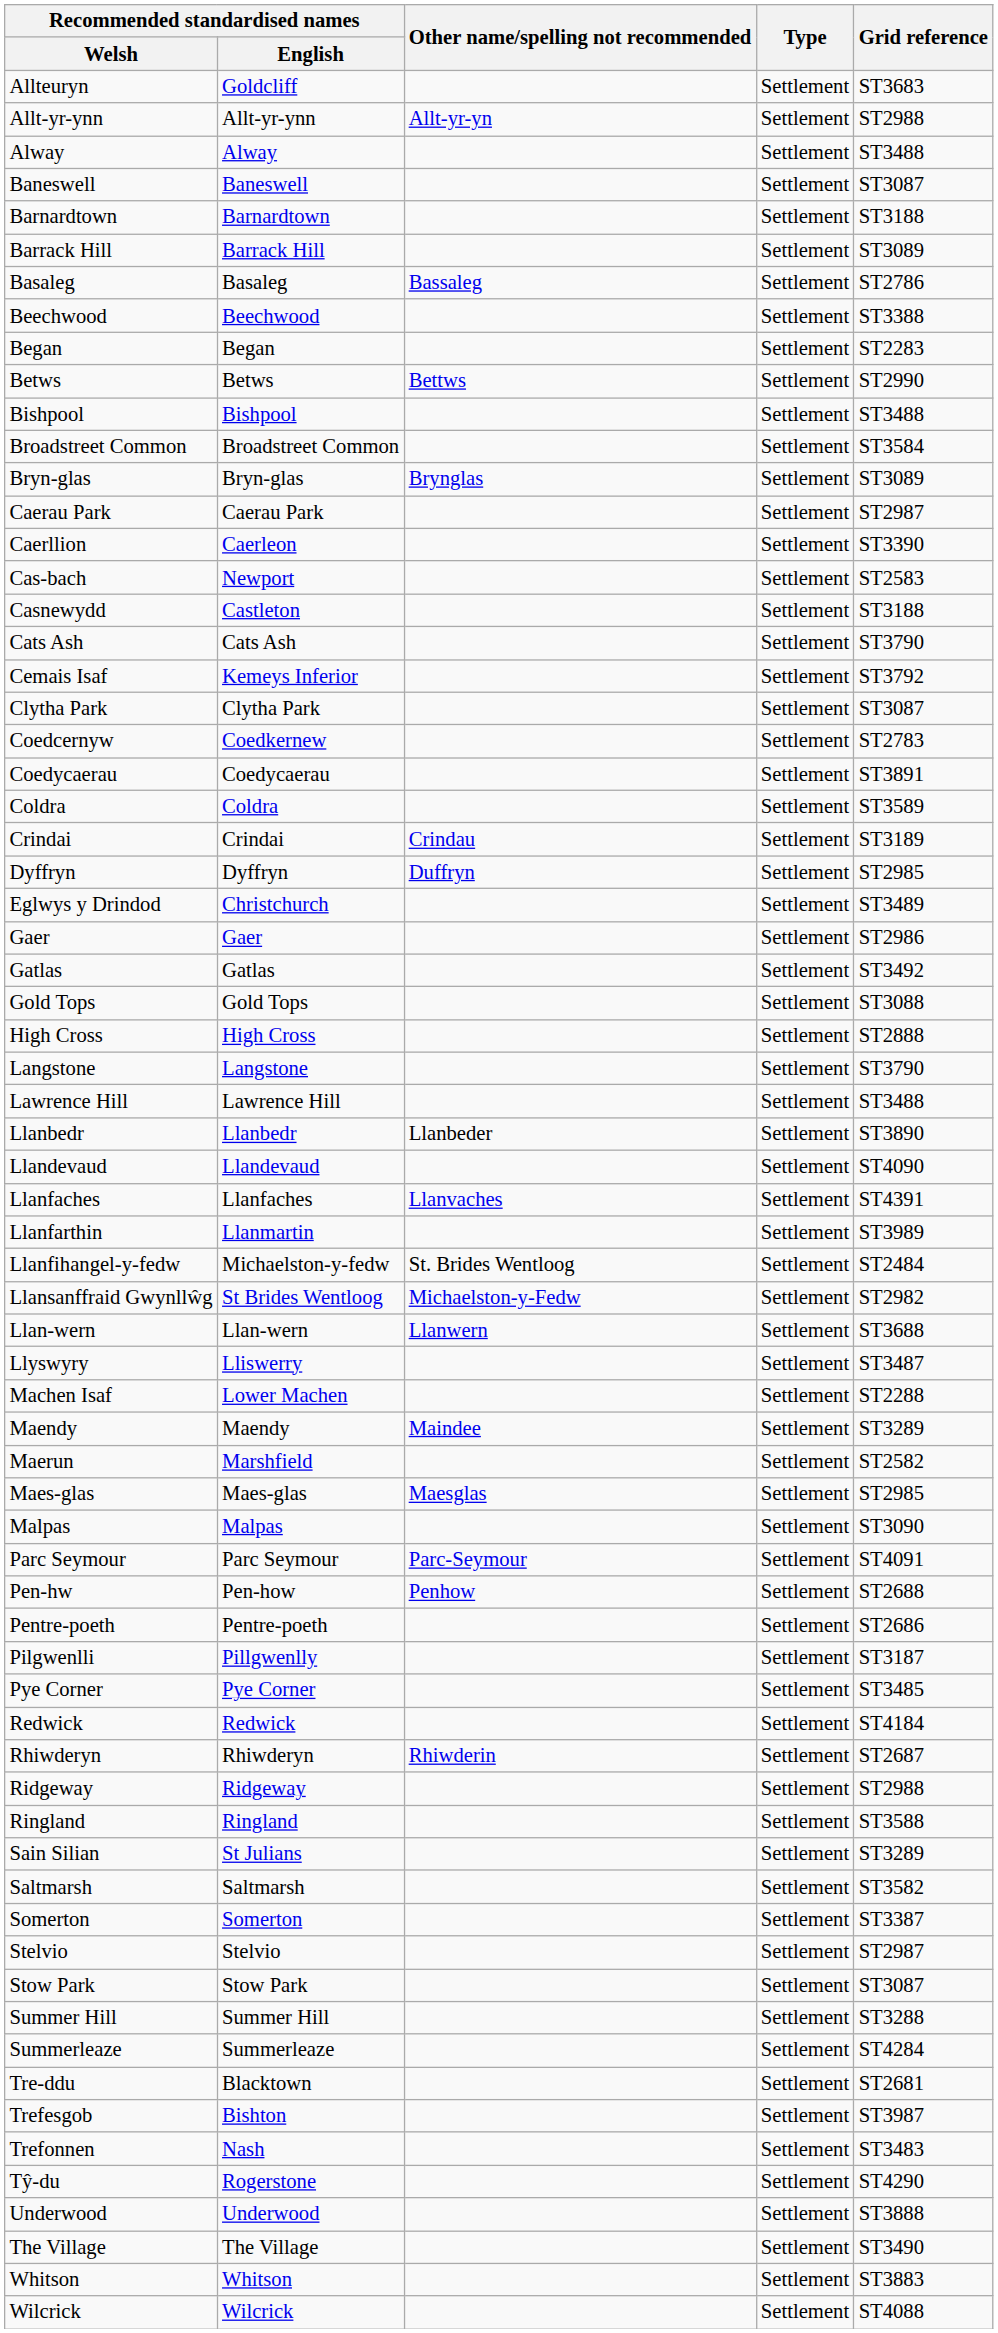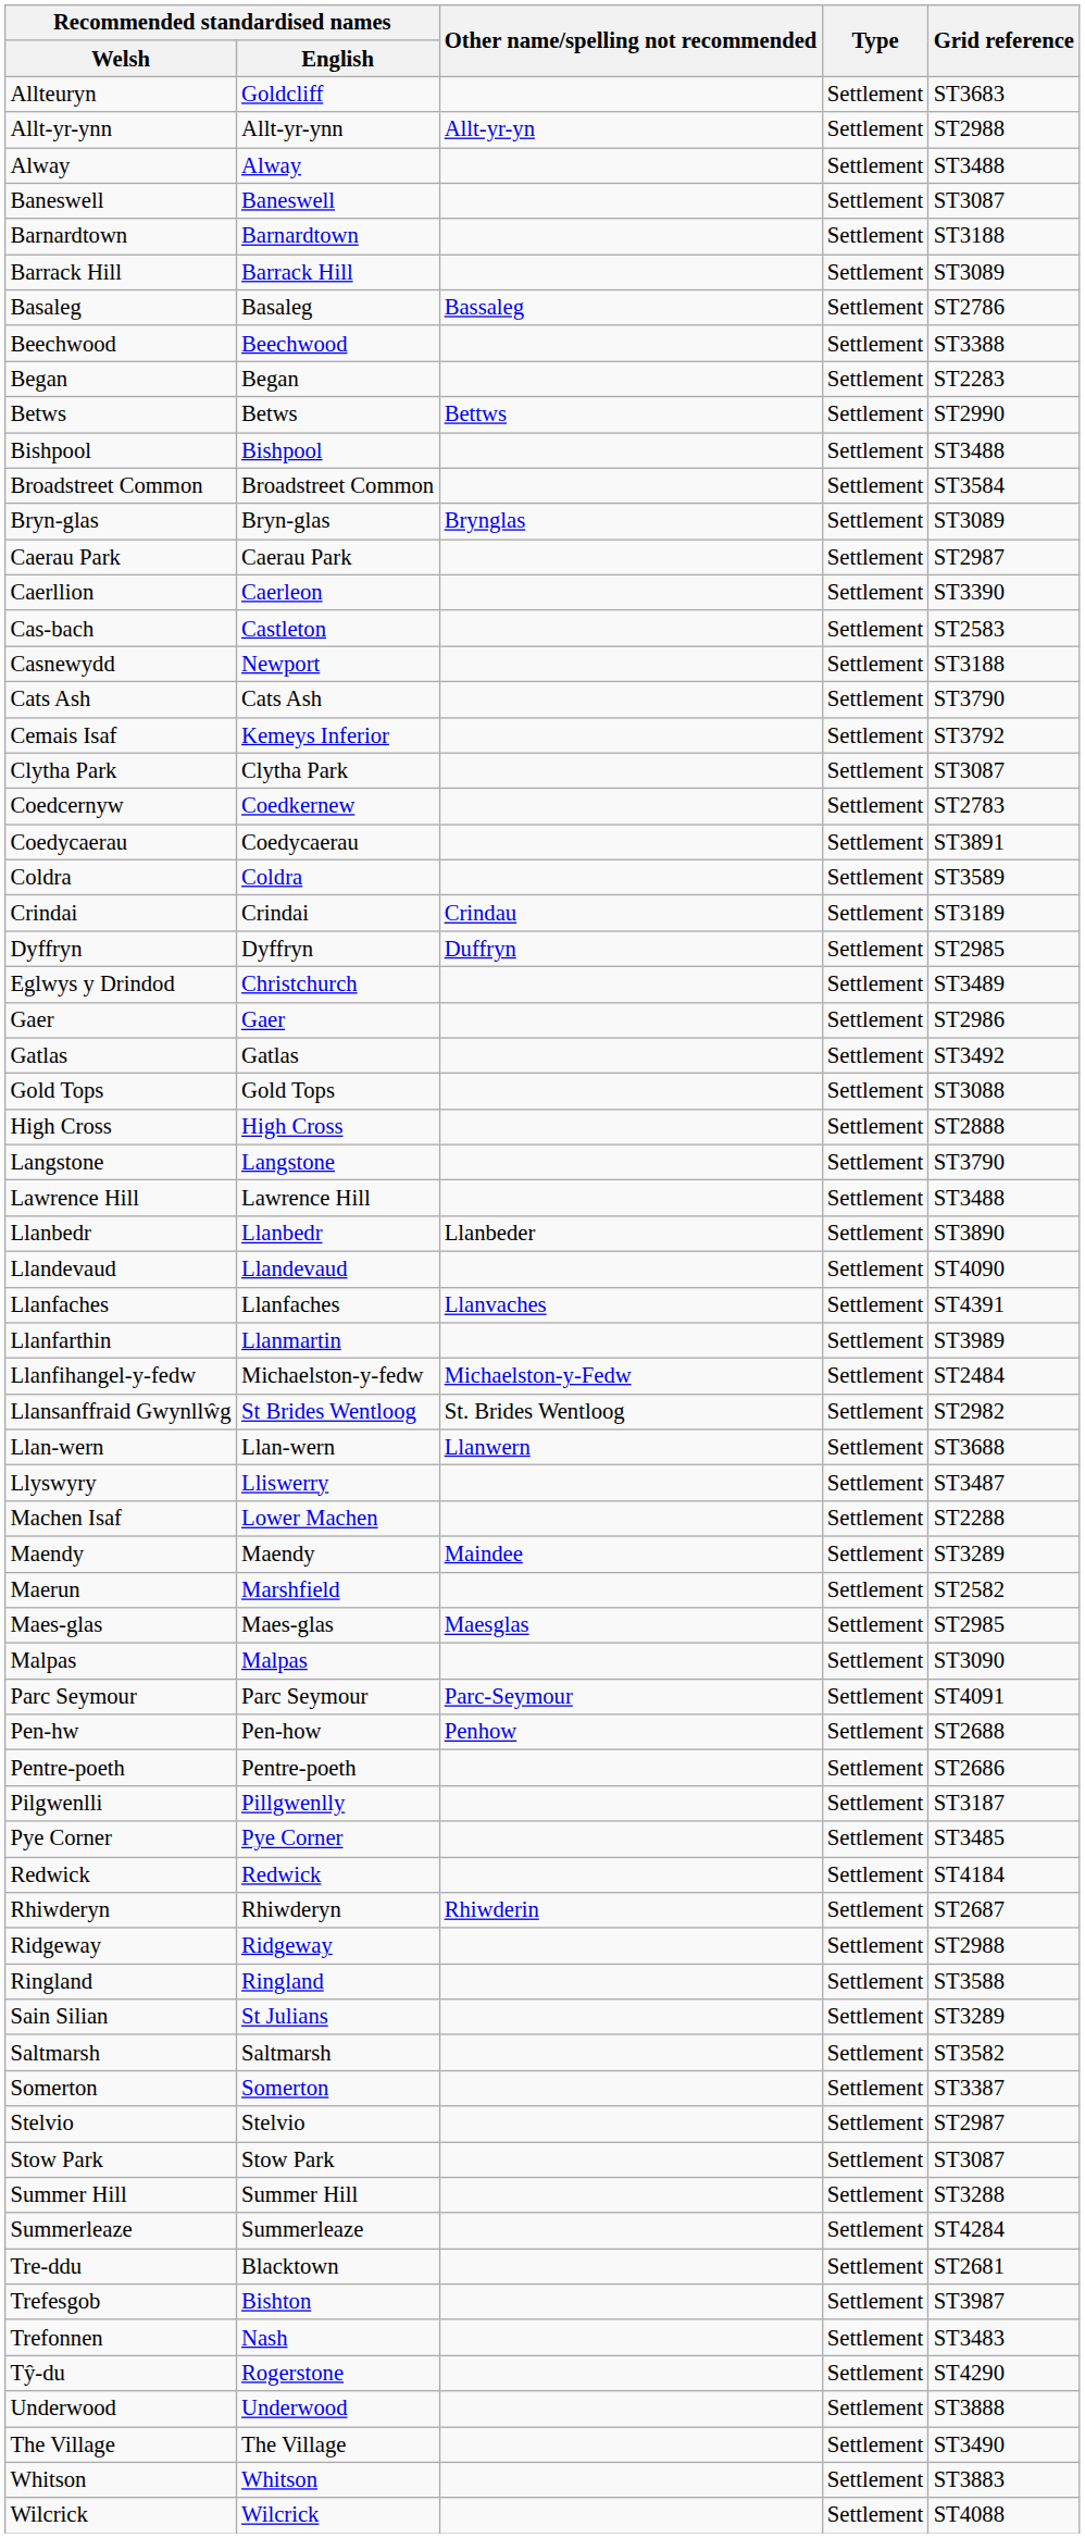Cas-bach | Recommended standardised names / English: Newport -> Castleton
Casnewydd | Recommended standardised names / English: Castleton -> Newport
Llanfihangel-y-fedw | Other name/spelling not recommended: St. Brides Wentloog -> Michaelston-y-Fedw
Llansanffraid Gwynllŵg | Other name/spelling not recommended: Michaelston-y-Fedw -> St. Brides Wentloog
